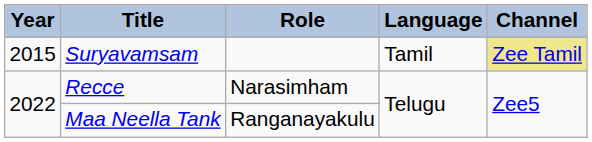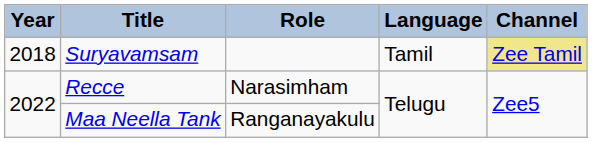Suryavamsam | Year: 2015 -> 2018
